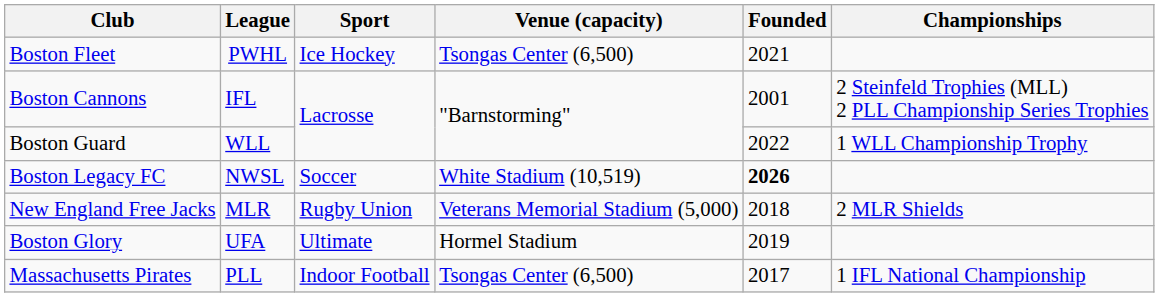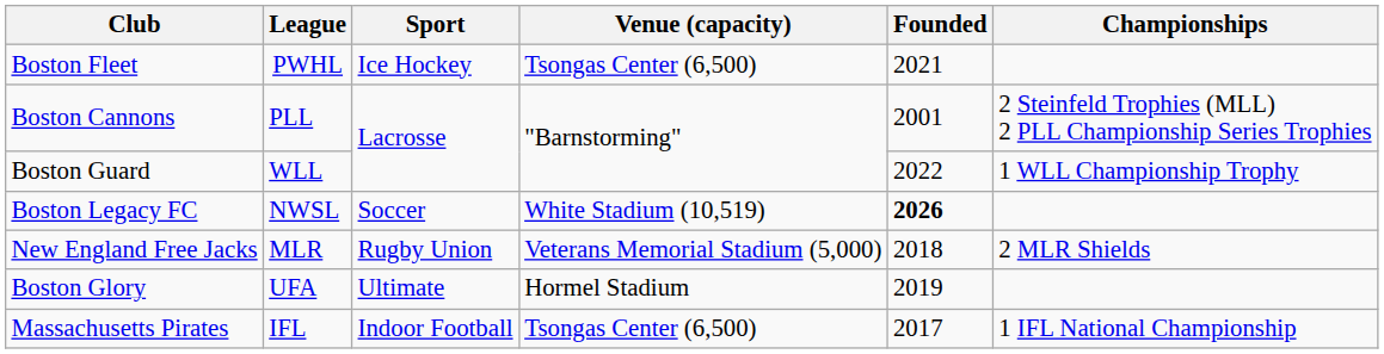Boston Cannons | League: IFL -> PLL
Massachusetts Pirates | League: PLL -> IFL
